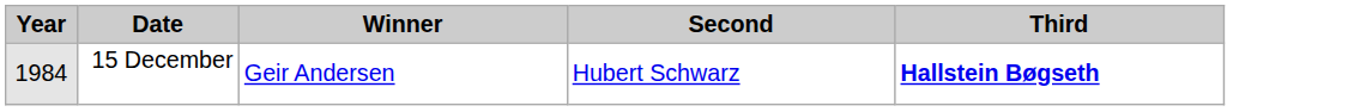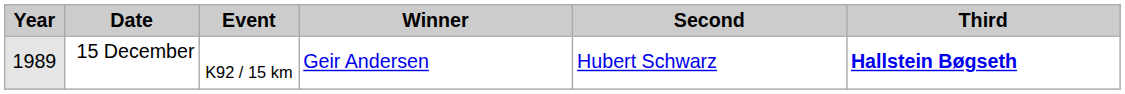+ column: Event | K92 / 15 km
15 December | Year: 1984 -> 1989
